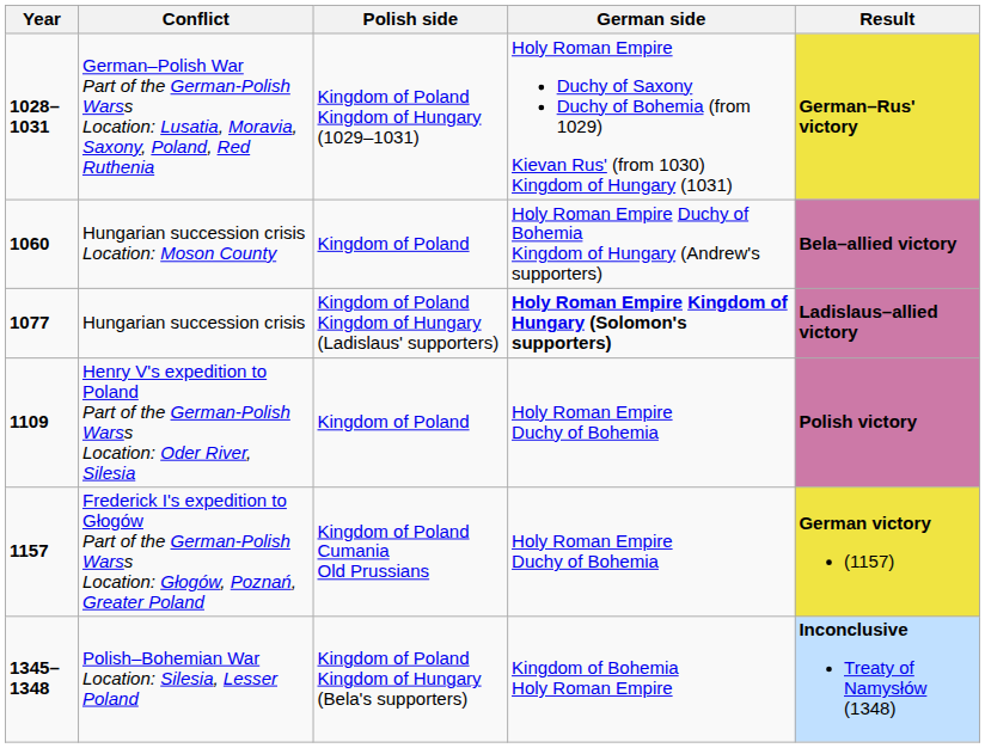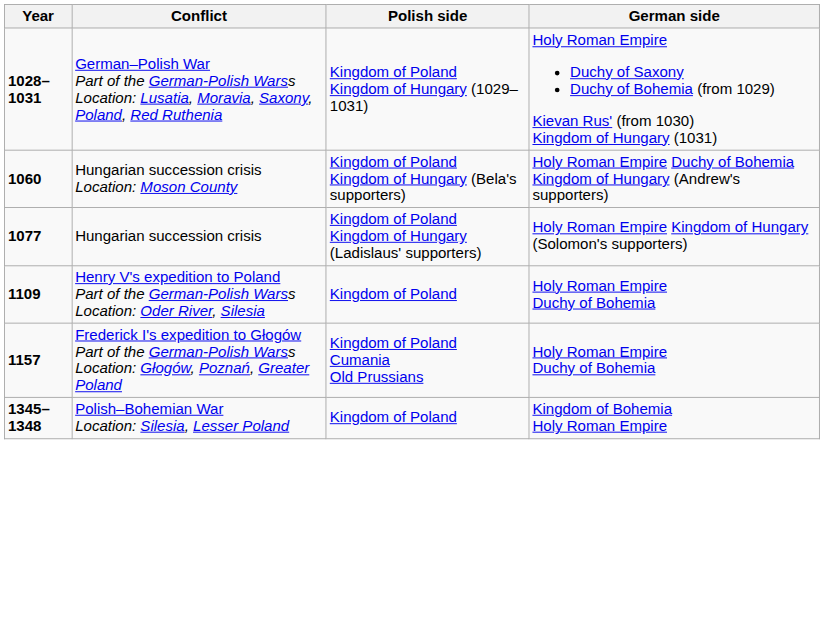- column: Result | German–Rus' victory | Bela–allied victory | Ladislaus–allied victory | Polish victory | German victory (1157) | Inconclusive Treaty of Namysłów (1348)
Hungarian succession crisis Location: Moson County | Polish side: Kingdom of Poland -> Kingdom of Poland Kingdom of Hungary (Bela's supporters)
Hungarian succession crisis | German side: bold -> normal
Polish–Bohemian War Location: Silesia, Lesser Poland | Polish side: Kingdom of Poland Kingdom of Hungary (Bela's supporters) -> Kingdom of Poland
